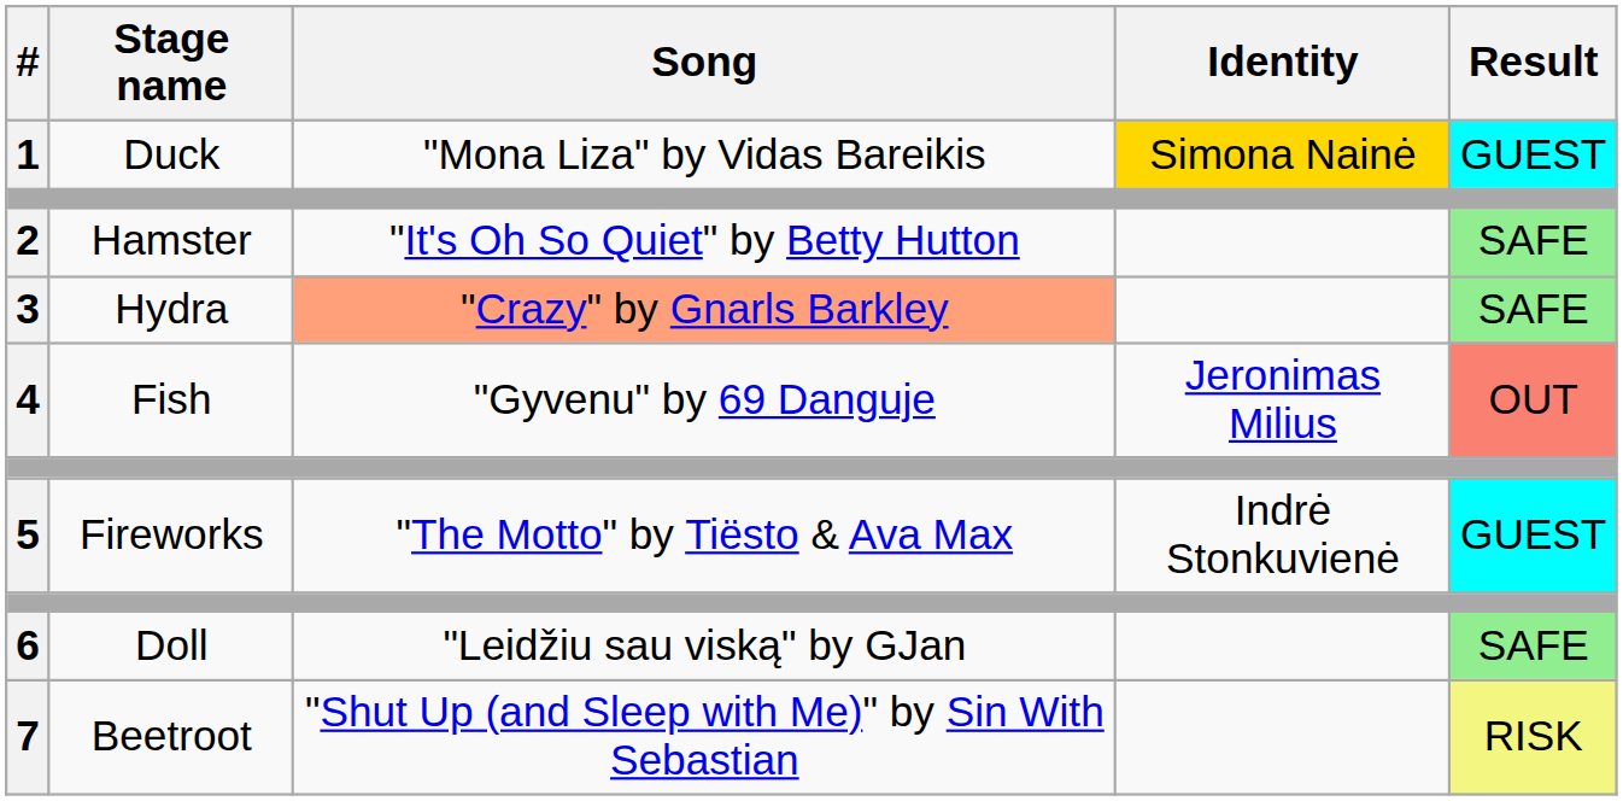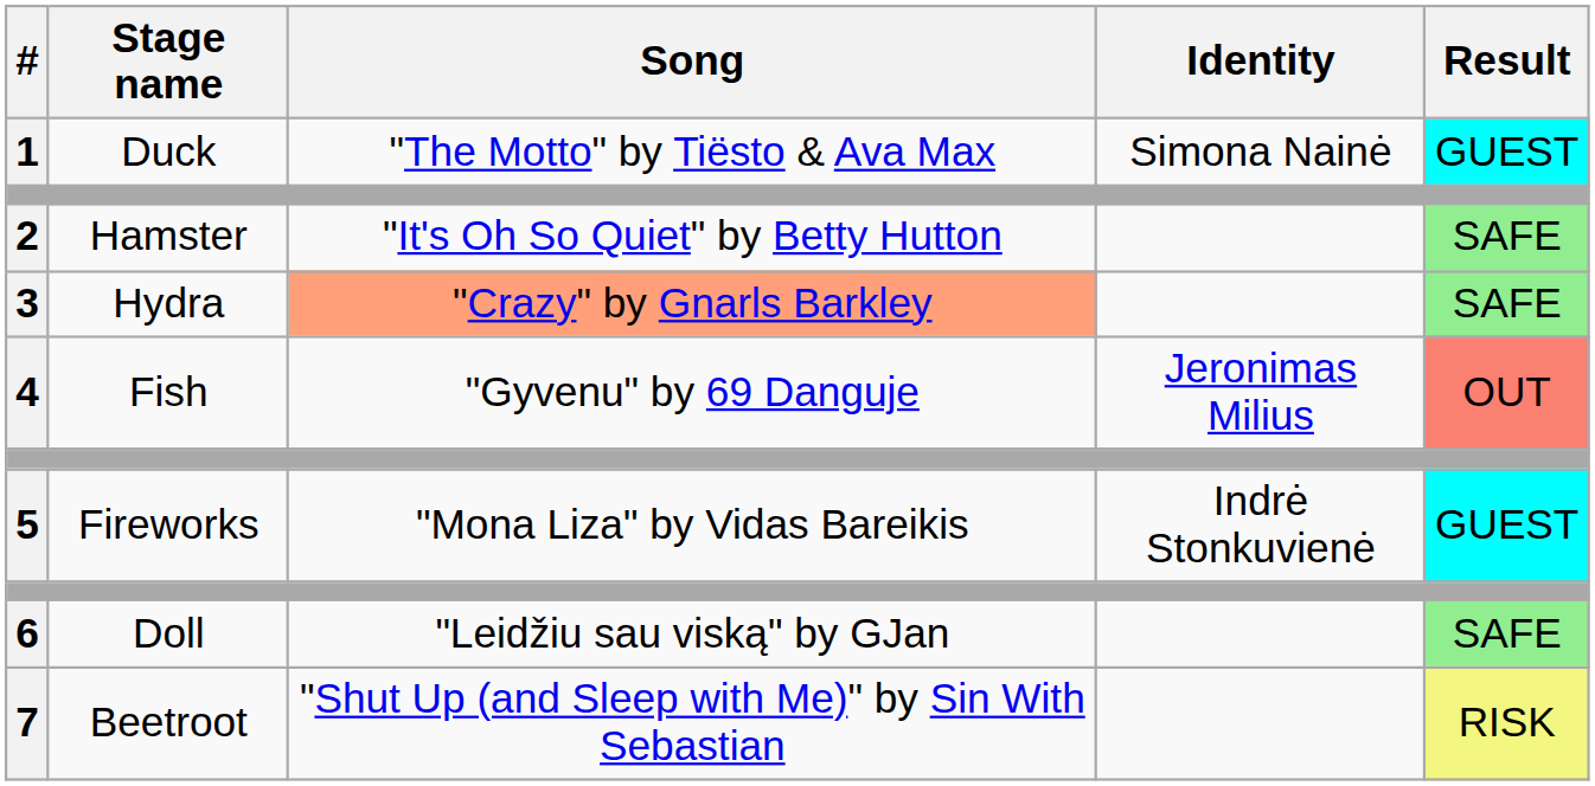1 | Song: "Mona Liza" by Vidas Bareikis -> "The Motto" by Tiësto & Ava Max
1 | Identity: gold background -> no background
5 | Song: "The Motto" by Tiësto & Ava Max -> "Mona Liza" by Vidas Bareikis
